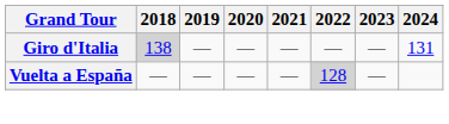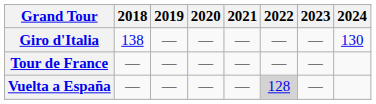Giro d'Italia | 2018: lightgrey background -> no background
Giro d'Italia | 2024: 131 -> 130
+ row: Tour de France | — | — | — | — | — | —
